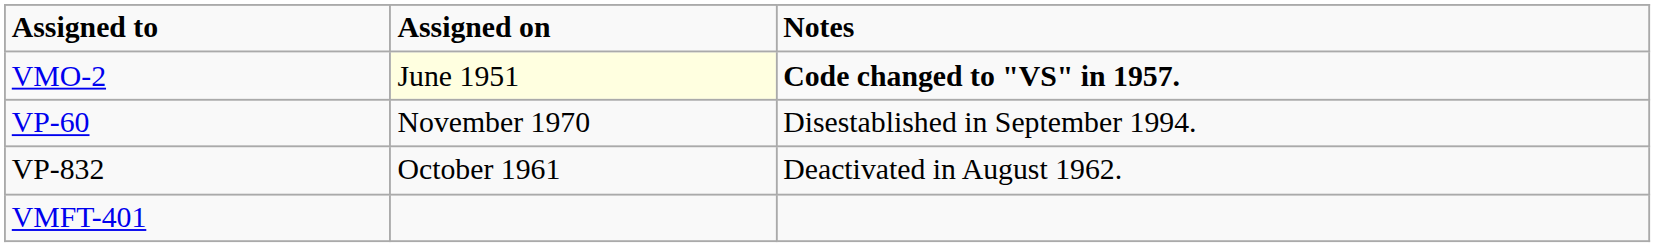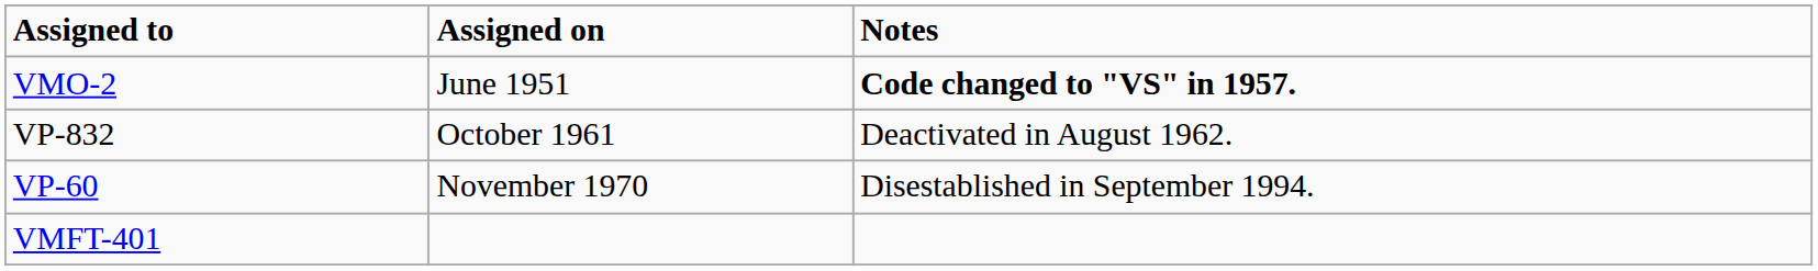VMO-2 | Assigned on: lightyellow background -> no background
rows swapped: VP-832 <-> VP-60
